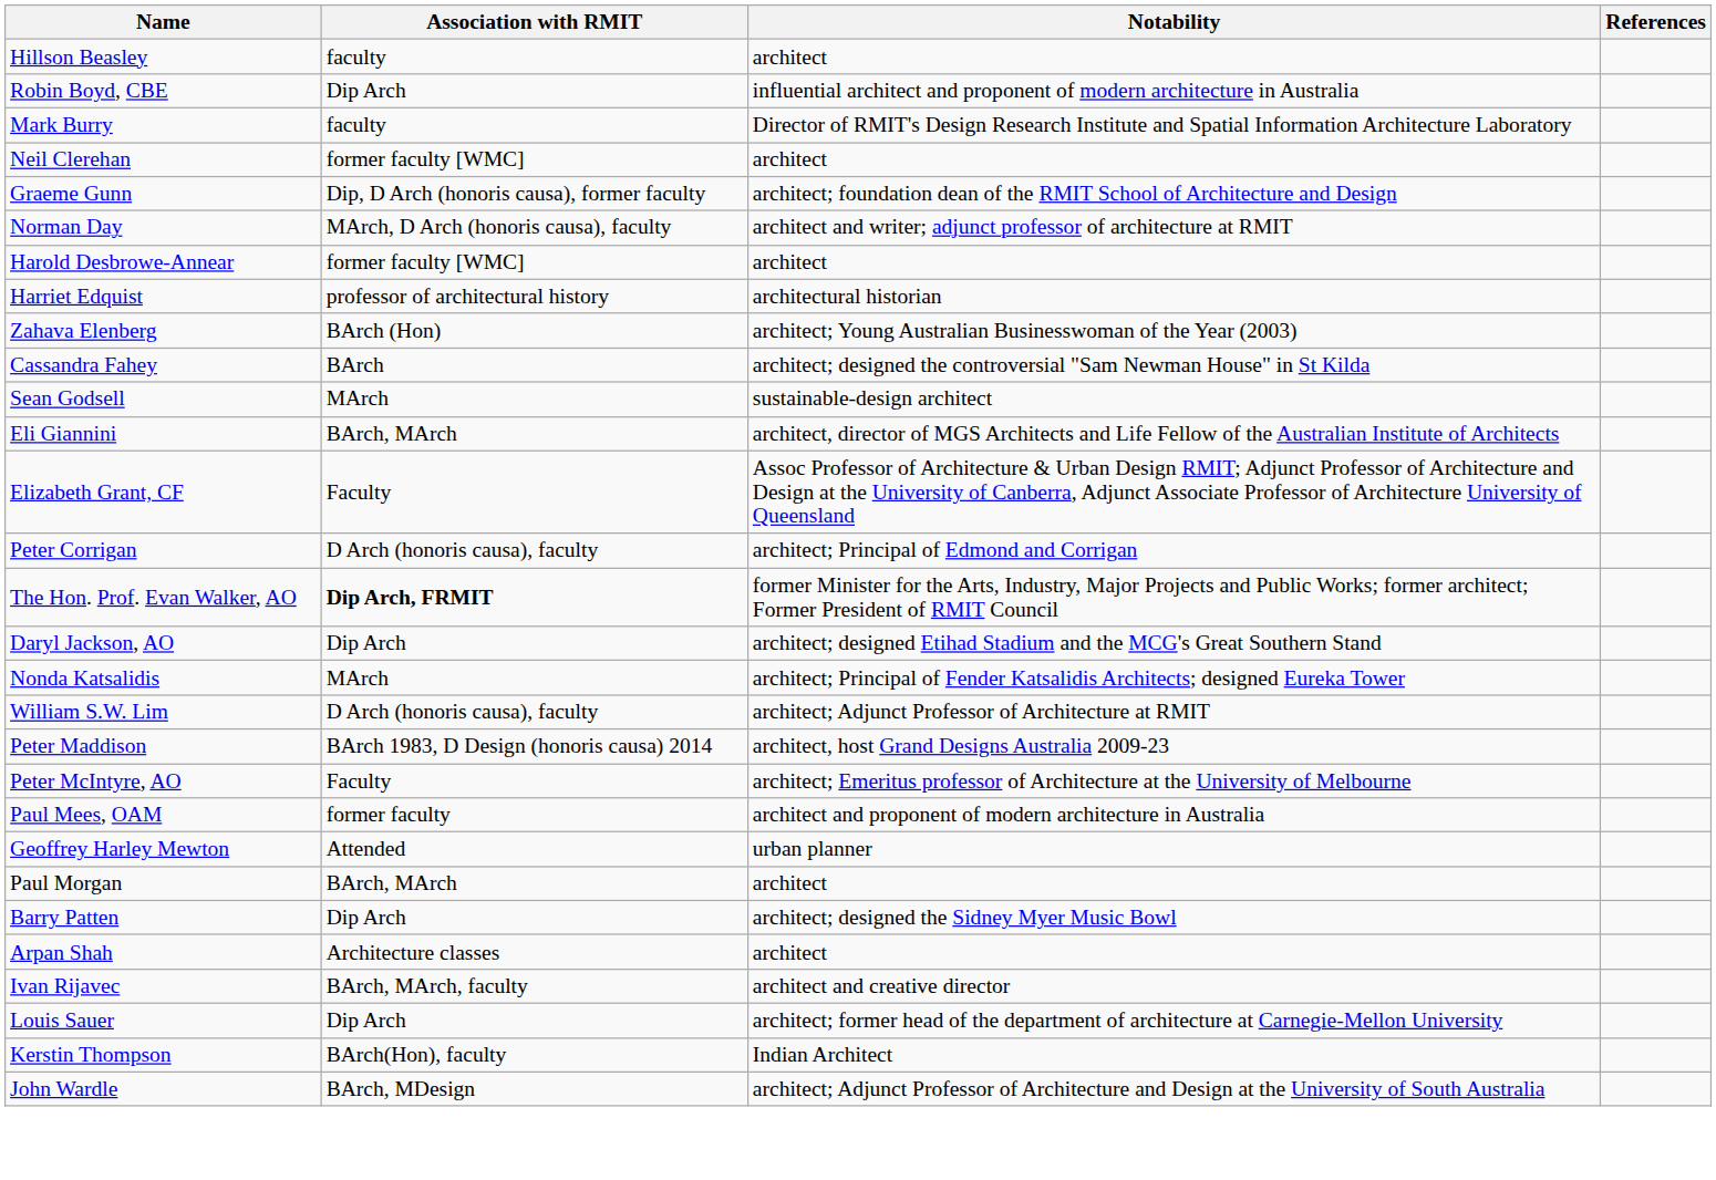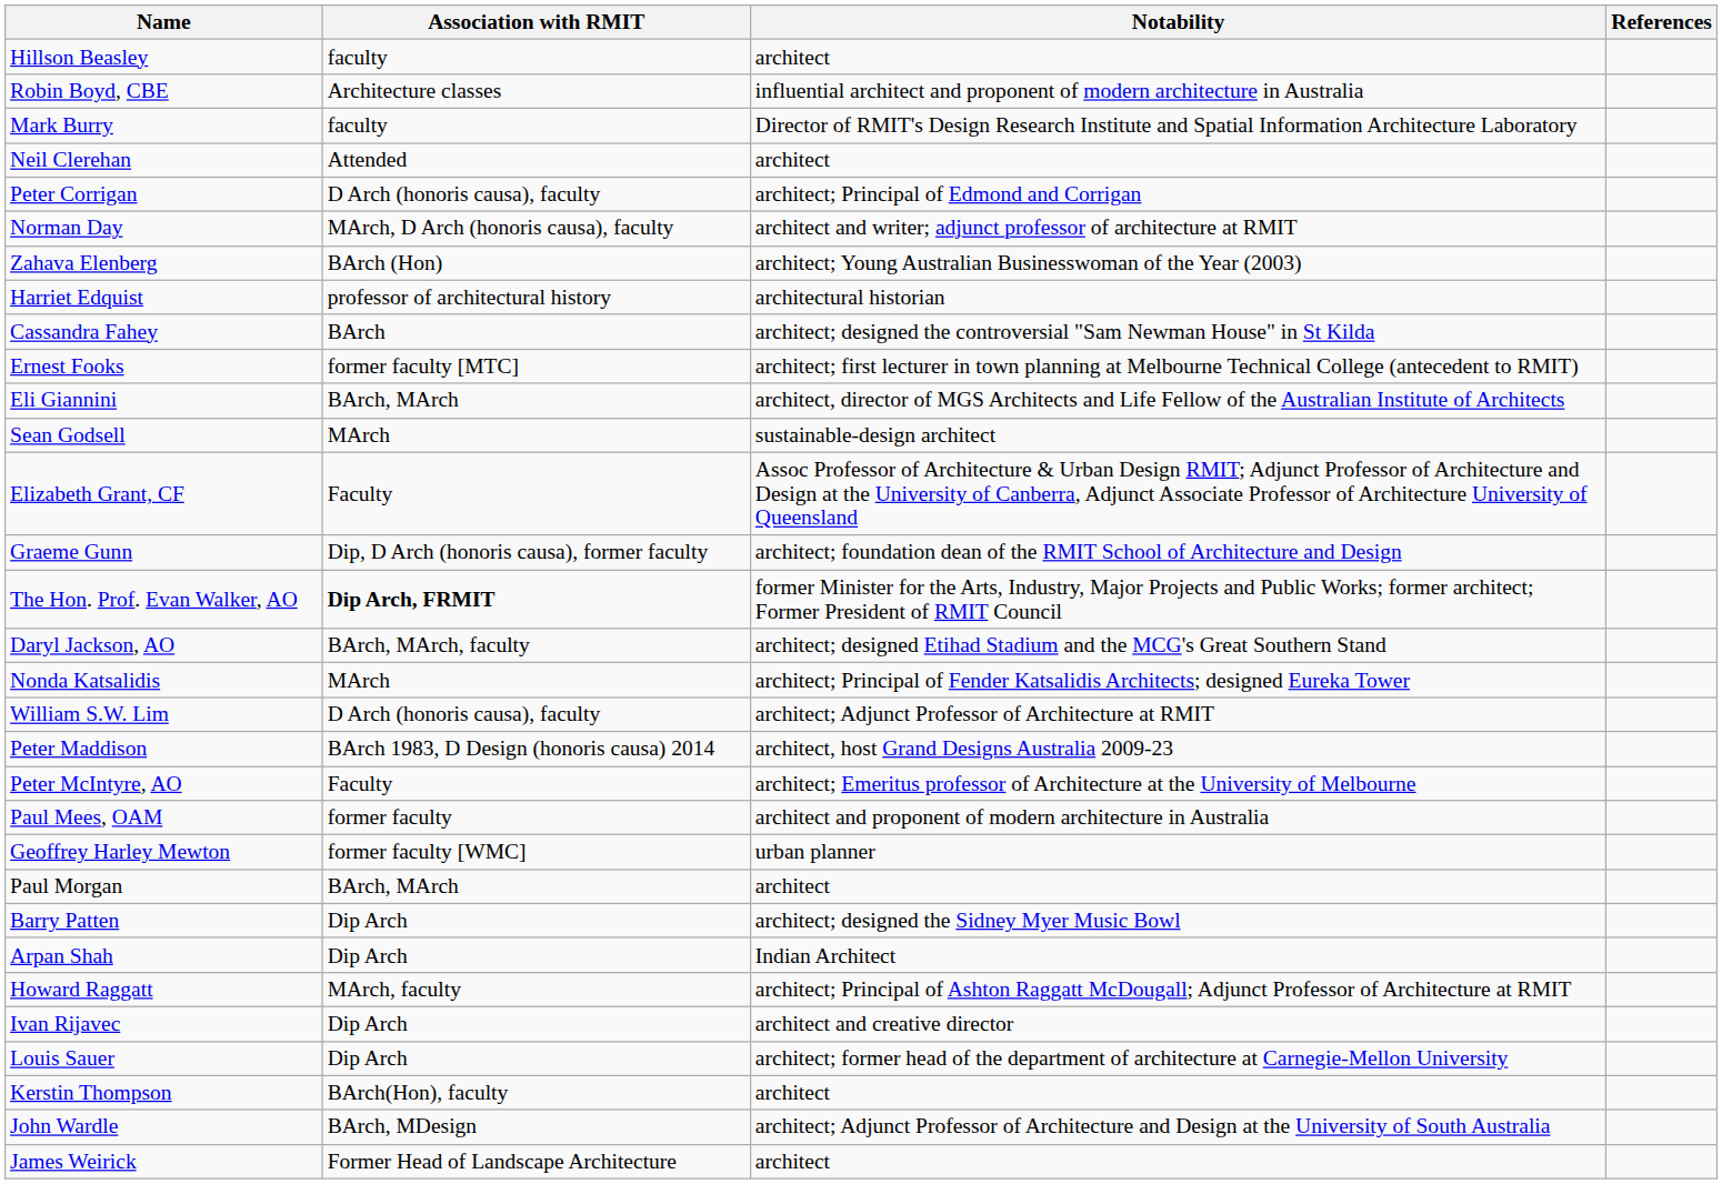Robin Boyd, CBE | Association with RMIT: Dip Arch -> Architecture classes
Neil Clerehan | Association with RMIT: former faculty [WMC] -> Attended
rows swapped: Peter Corrigan <-> Graeme Gunn
- row: Harold Desbrowe-Annear | former faculty [WMC] | architect
rows swapped: Harriet Edquist <-> Zahava Elenberg
+ row: Ernest Fooks | former faculty [MTC] | architect; first lecturer in town planning at Melbourne Technical College (antecedent to RMIT)
rows swapped: Eli Giannini <-> Sean Godsell
Daryl Jackson, AO | Association with RMIT: Dip Arch -> BArch, MArch, faculty
Geoffrey Harley Mewton | Association with RMIT: Attended -> former faculty [WMC]
Arpan Shah | Association with RMIT: Architecture classes -> Dip Arch
Arpan Shah | Notability: architect -> Indian Architect
+ row: Howard Raggatt | MArch, faculty | architect; Principal of Ashton Raggatt McDougall; Adjunct Professor of Architecture at RMIT
Ivan Rijavec | Association with RMIT: BArch, MArch, faculty -> Dip Arch
Kerstin Thompson | Notability: Indian Architect -> architect
+ row: James Weirick | Former Head of Landscape Architecture | architect
